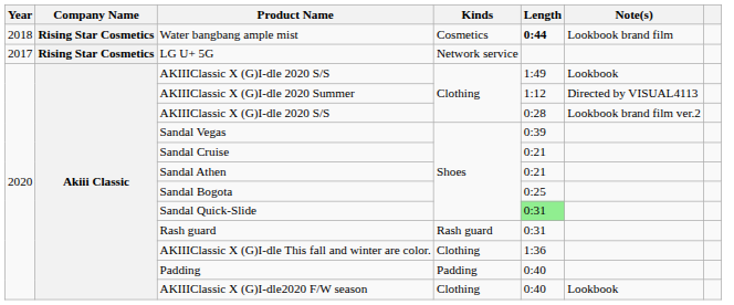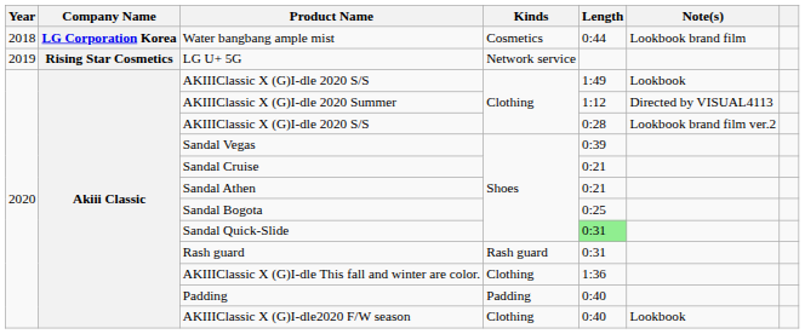Water bangbang ample mist | Company Name: Rising Star Cosmetics -> LG Corporation Korea
Water bangbang ample mist | Length: bold -> normal
LG U+ 5G | Year: 2017 -> 2019
